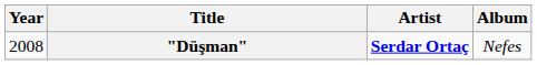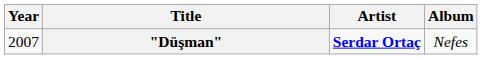"Düşman" | Year: 2008 -> 2007
